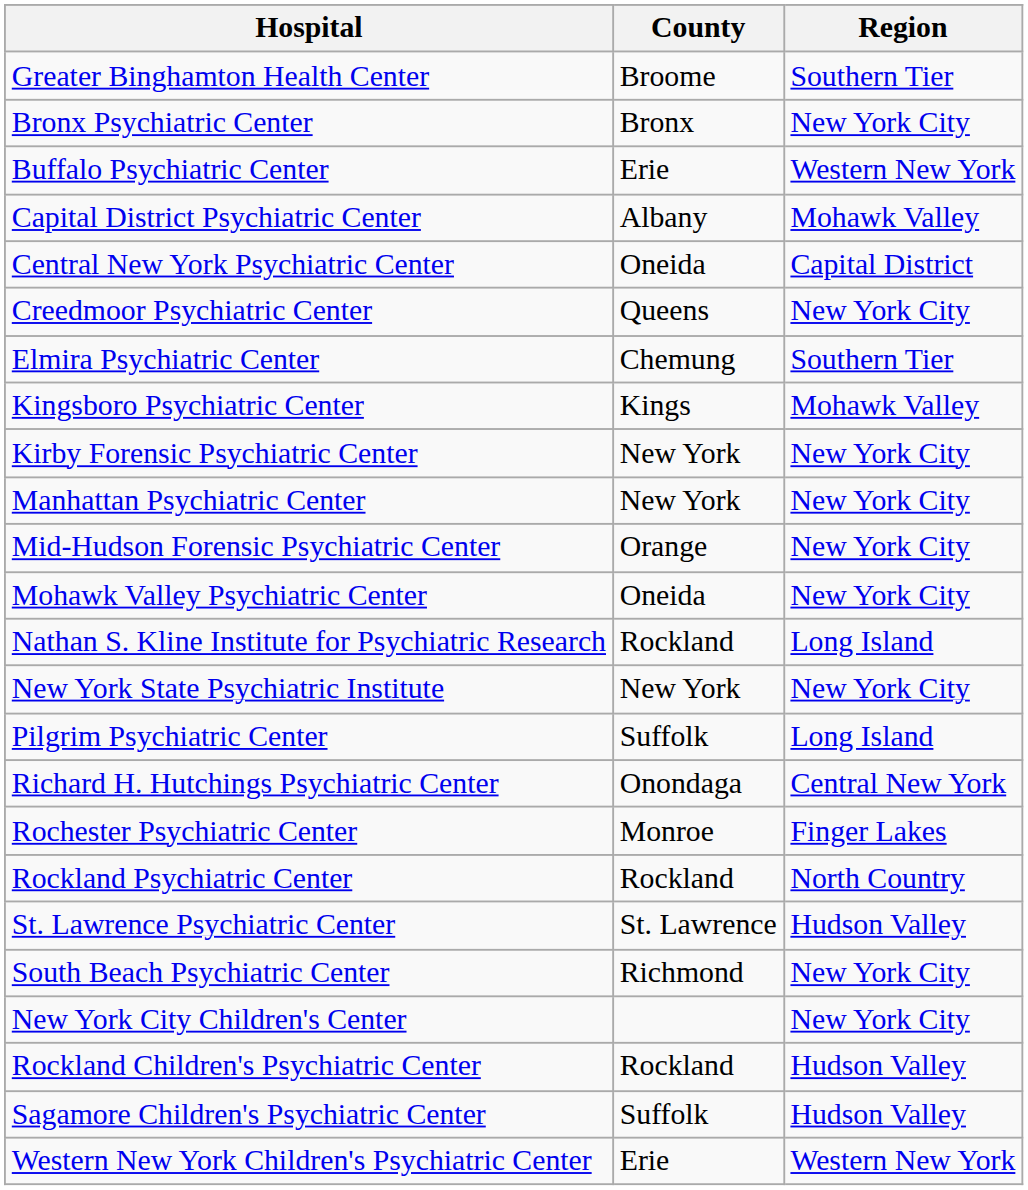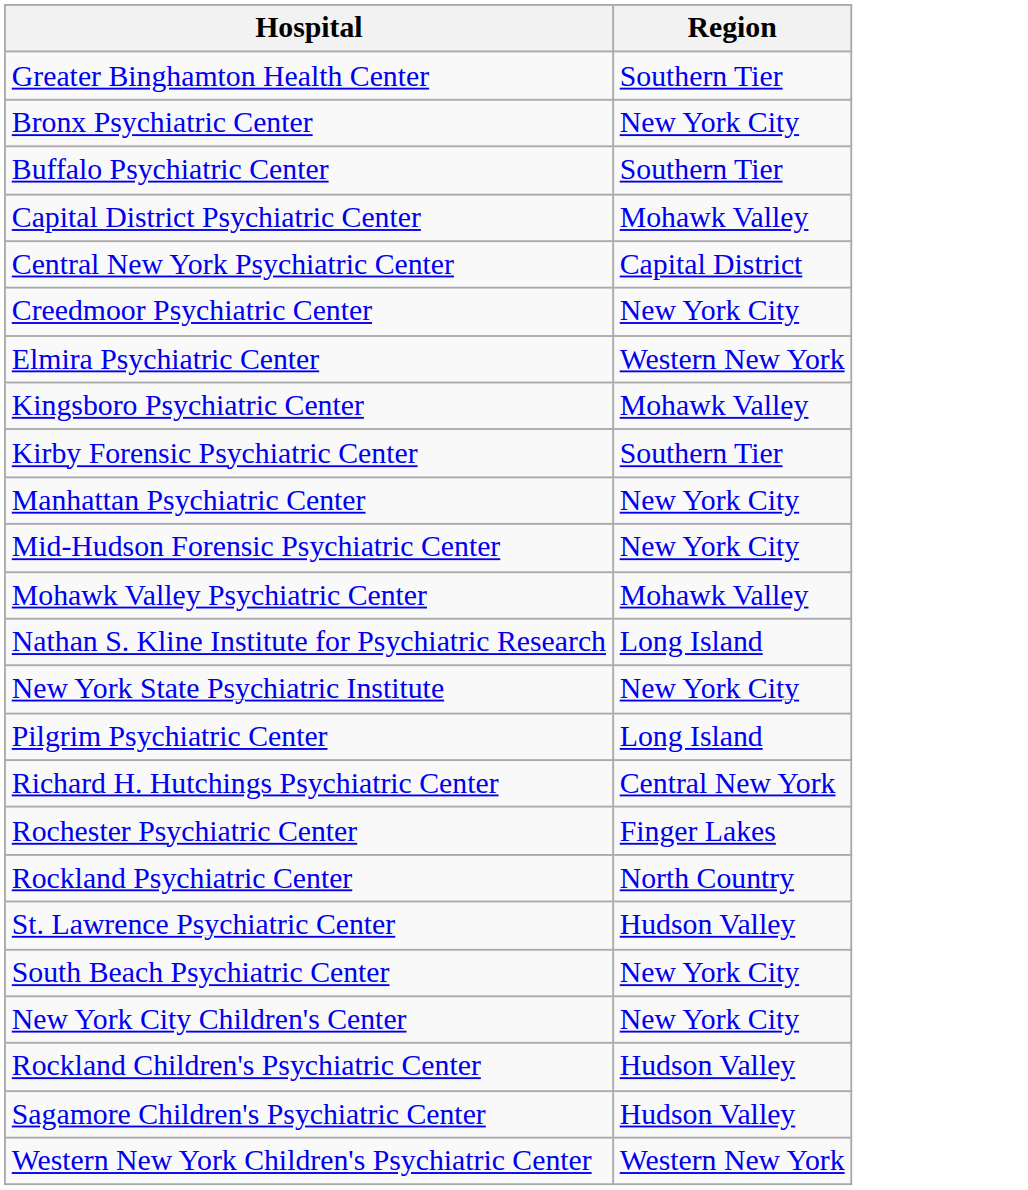- column: County | Broome | Bronx | Erie | Albany | Oneida | Queens | Chemung | Kings | New York | New York | Orange | Oneida | Rockland | New York | Suffolk | Onondaga | Monroe | Rockland | St. Lawrence | Richmond | Rockland | Suffolk | Erie
Buffalo Psychiatric Center | Region: Western New York -> Southern Tier
Elmira Psychiatric Center | Region: Southern Tier -> Western New York
Kirby Forensic Psychiatric Center | Region: New York City -> Southern Tier
Mohawk Valley Psychiatric Center | Region: New York City -> Mohawk Valley
